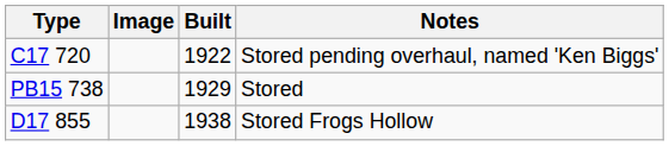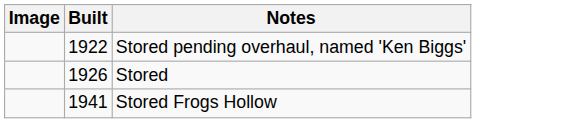- column: Type | C17 720 | PB15 738 | D17 855
Stored | Built: 1929 -> 1926
Stored Frogs Hollow | Built: 1938 -> 1941
